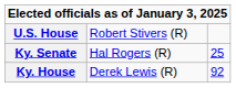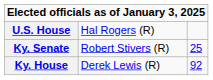U.S. House | column 2: Robert Stivers (R) -> Hal Rogers (R)
Ky. Senate | column 2: Hal Rogers (R) -> Robert Stivers (R)
